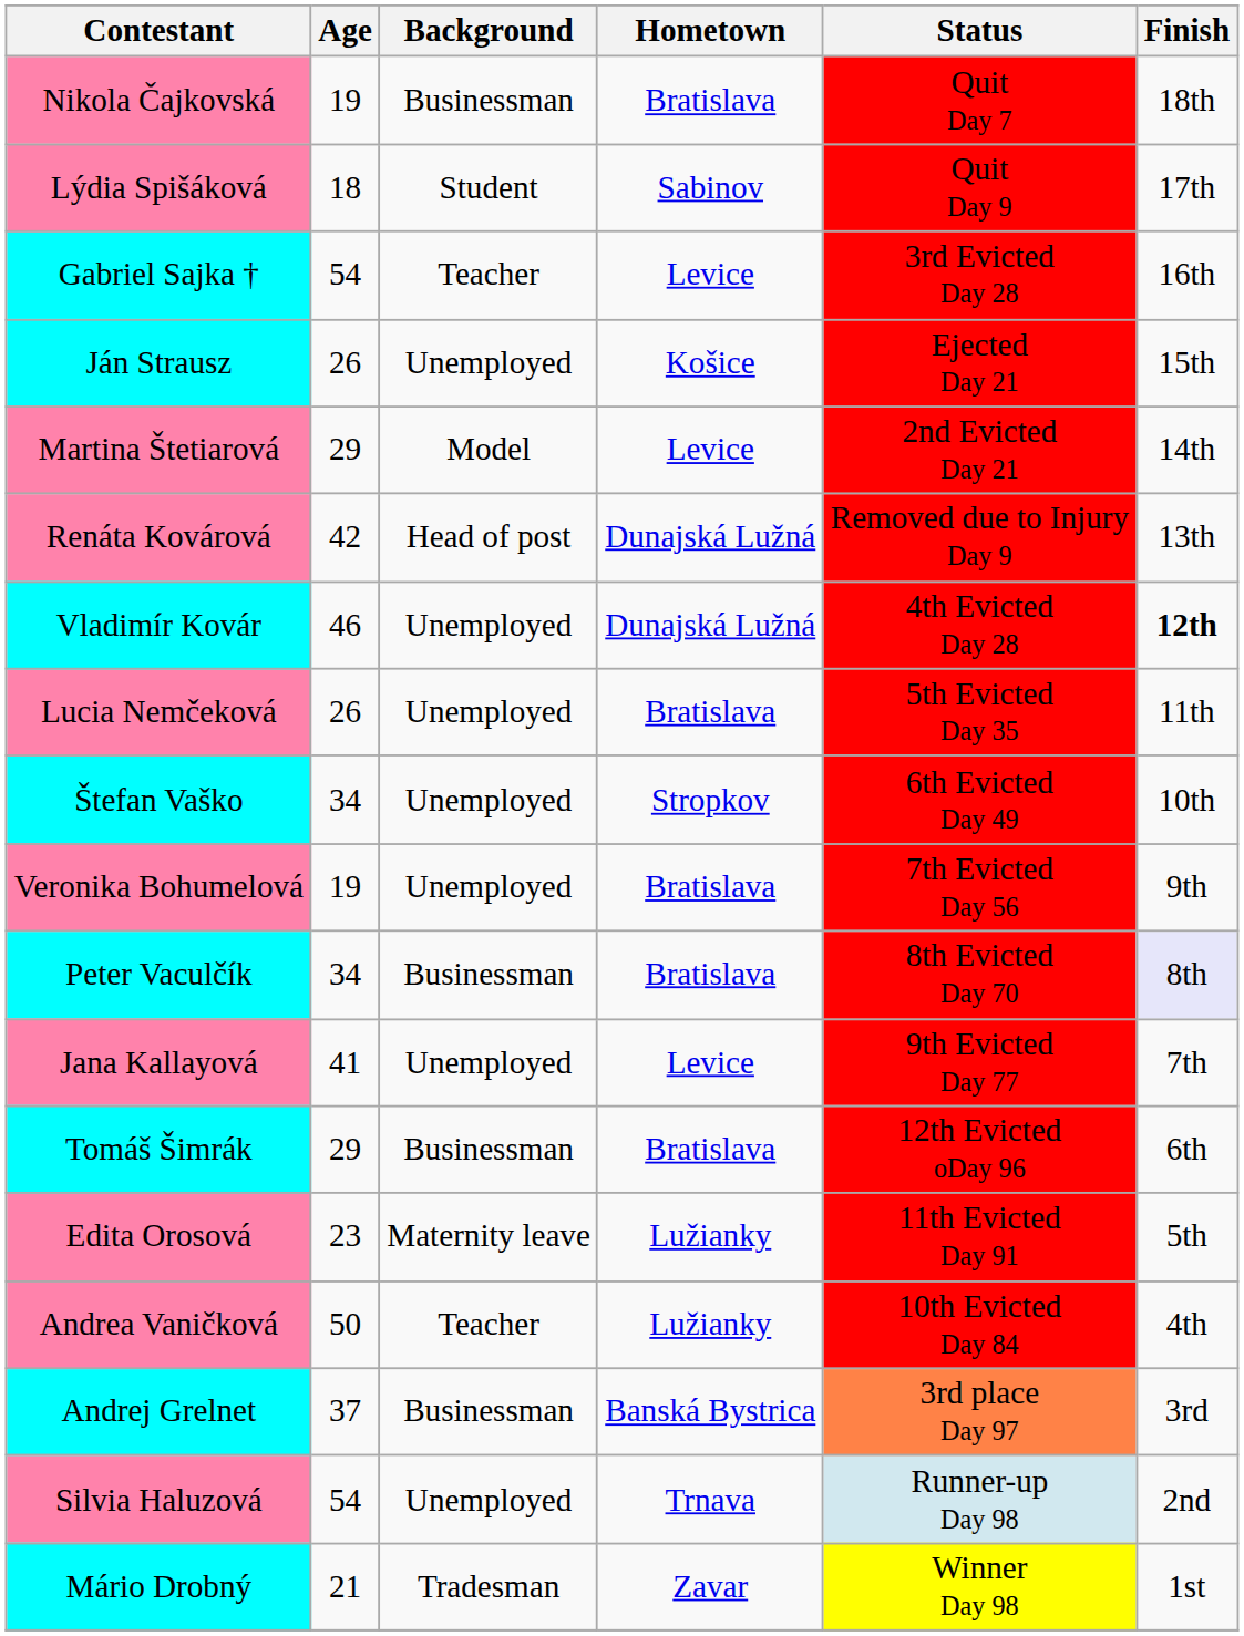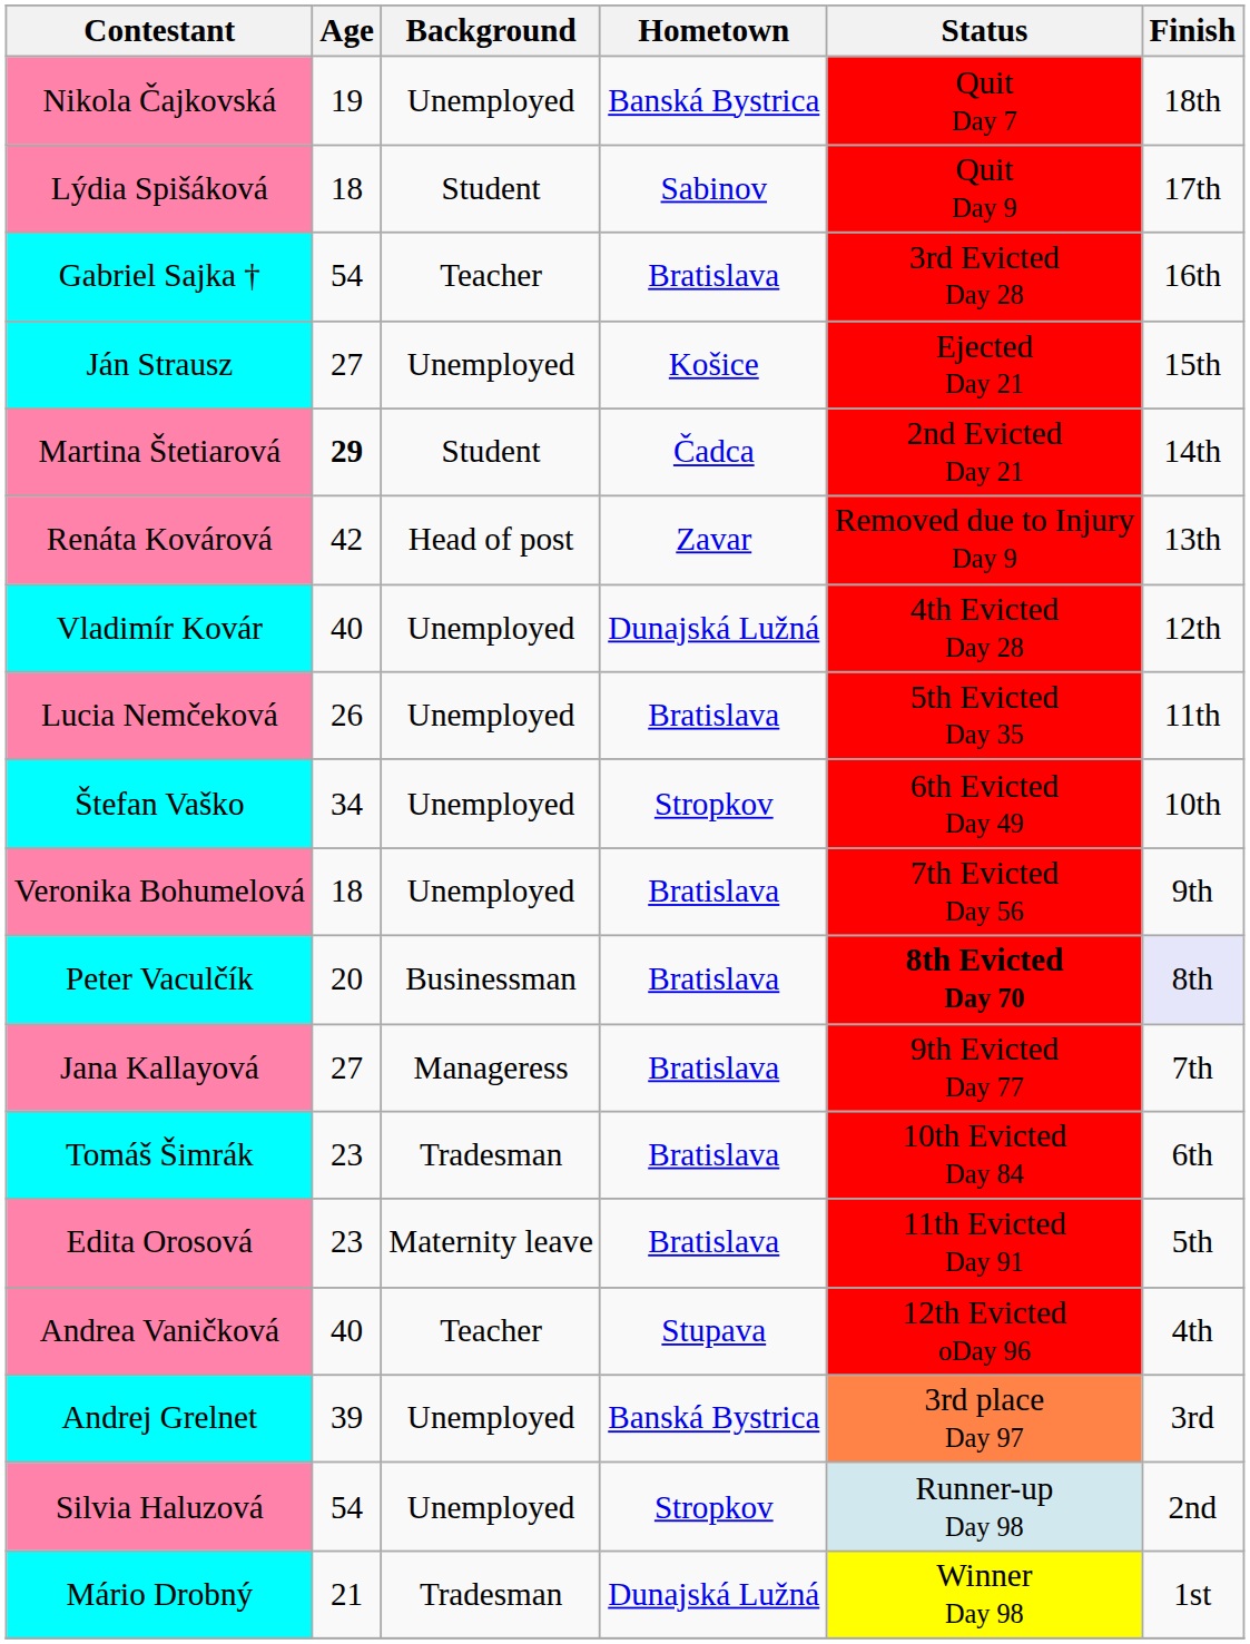Nikola Čajkovská | Background: Businessman -> Unemployed
Nikola Čajkovská | Hometown: Bratislava -> Banská Bystrica
Gabriel Sajka † | Hometown: Levice -> Bratislava
Ján Strausz | Age: 26 -> 27
Martina Štetiarová | Age: normal -> bold
Martina Štetiarová | Background: Model -> Student
Martina Štetiarová | Hometown: Levice -> Čadca
Renáta Kovárová | Hometown: Dunajská Lužná -> Zavar
Vladimír Kovár | Age: 46 -> 40
Vladimír Kovár | Finish: bold -> normal
Veronika Bohumelová | Age: 19 -> 18
Peter Vaculčík | Age: 34 -> 20
Peter Vaculčík | Status: normal -> bold
Jana Kallayová | Age: 41 -> 27
Jana Kallayová | Background: Unemployed -> Manageress
Jana Kallayová | Hometown: Levice -> Bratislava
Tomáš Šimrák | Age: 29 -> 23
Tomáš Šimrák | Background: Businessman -> Tradesman
Tomáš Šimrák | Status: 12th Evicted oDay 96 -> 10th Evicted Day 84
Edita Orosová | Hometown: Lužianky -> Bratislava
Andrea Vaničková | Age: 50 -> 40
Andrea Vaničková | Hometown: Lužianky -> Stupava
Andrea Vaničková | Status: 10th Evicted Day 84 -> 12th Evicted oDay 96
Andrej Grelnet | Age: 37 -> 39
Andrej Grelnet | Background: Businessman -> Unemployed
Silvia Haluzová | Hometown: Trnava -> Stropkov
Mário Drobný | Hometown: Zavar -> Dunajská Lužná
